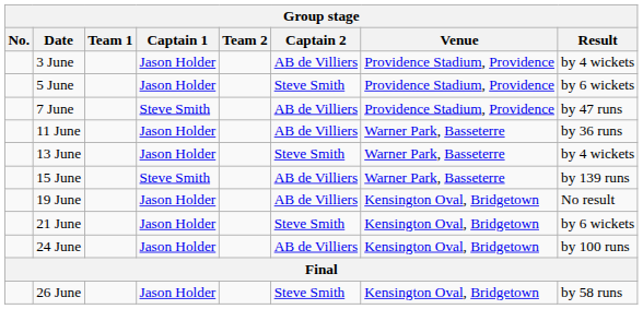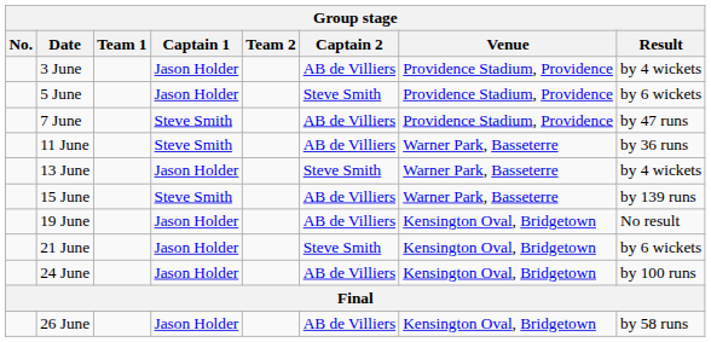11 June | Captain 1: Jason Holder -> Steve Smith
26 June | Captain 2: Steve Smith -> AB de Villiers
